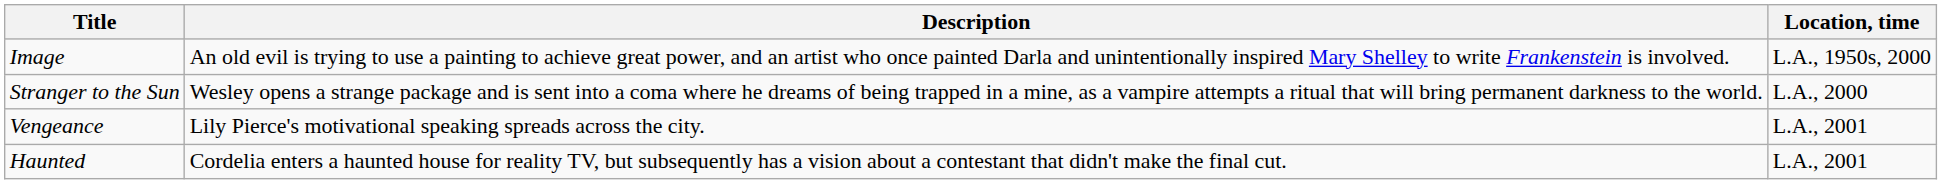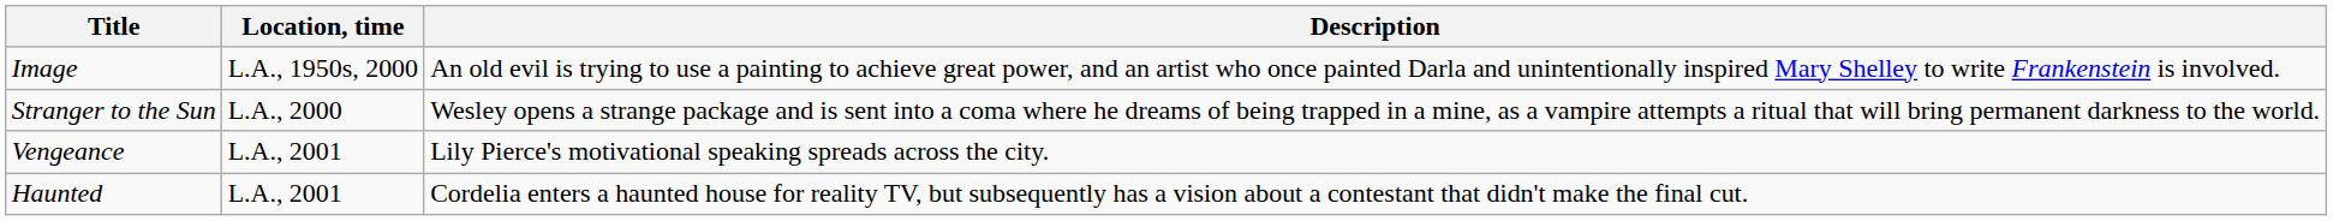columns swapped: Location, time <-> Description
